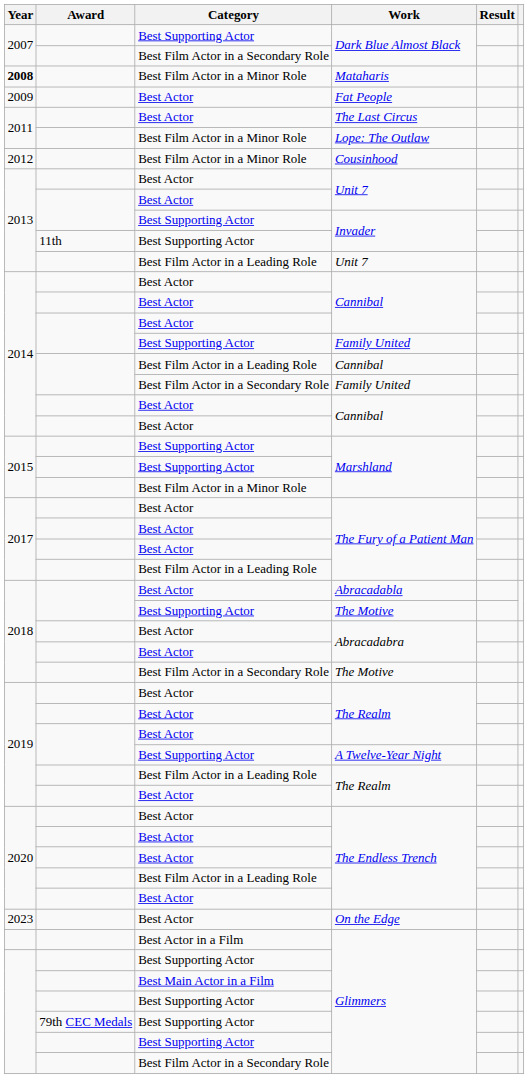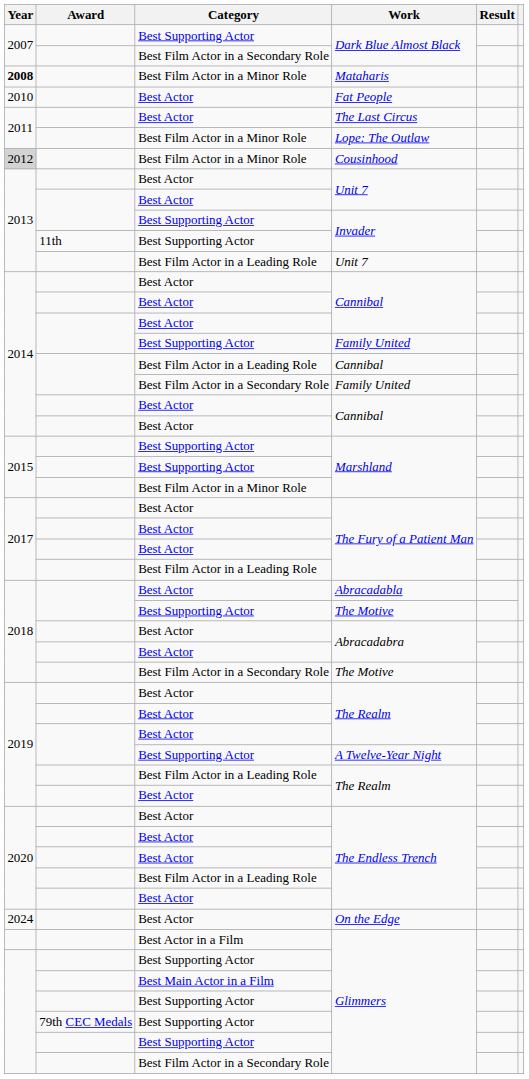Fat People | Year: 2009 -> 2010
Cousinhood | Year: no background -> lightgrey background
On the Edge | Year: 2023 -> 2024
